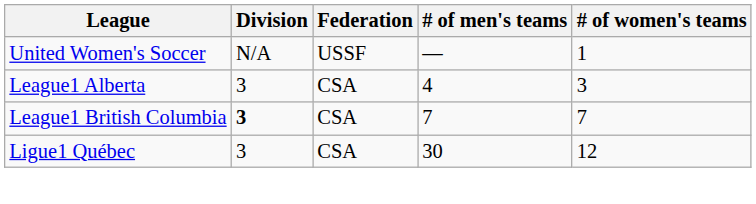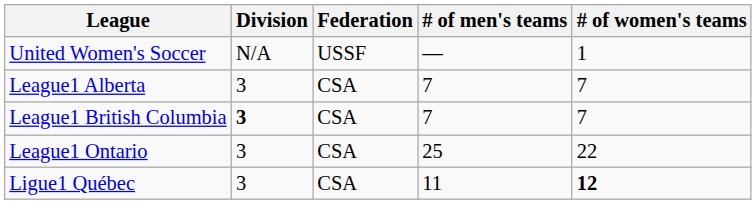League1 Alberta | # of men's teams: 4 -> 7
League1 Alberta | # of women's teams: 3 -> 7
+ row: League1 Ontario | 3 | CSA | 25 | 22
Ligue1 Québec | # of men's teams: 30 -> 11
Ligue1 Québec | # of women's teams: normal -> bold
